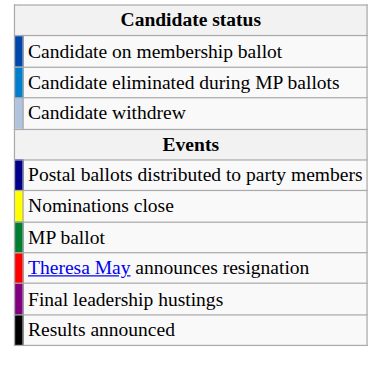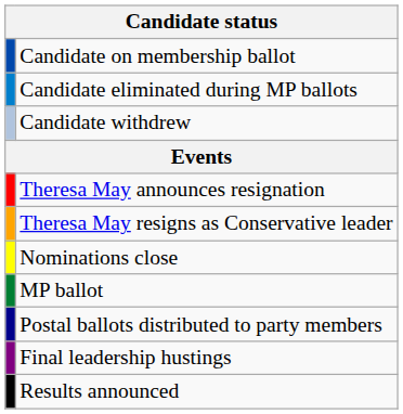rows swapped: Theresa May announces resignation <-> Postal ballots distributed to party members
+ row: Theresa May resigns as Conservative leader
